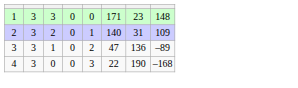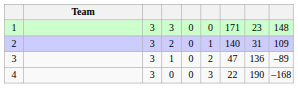+ column: Team
